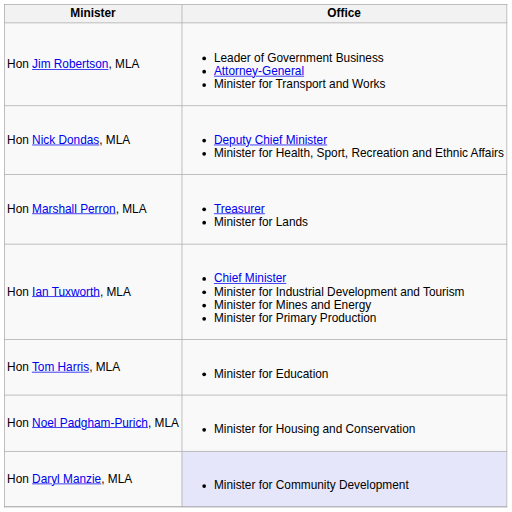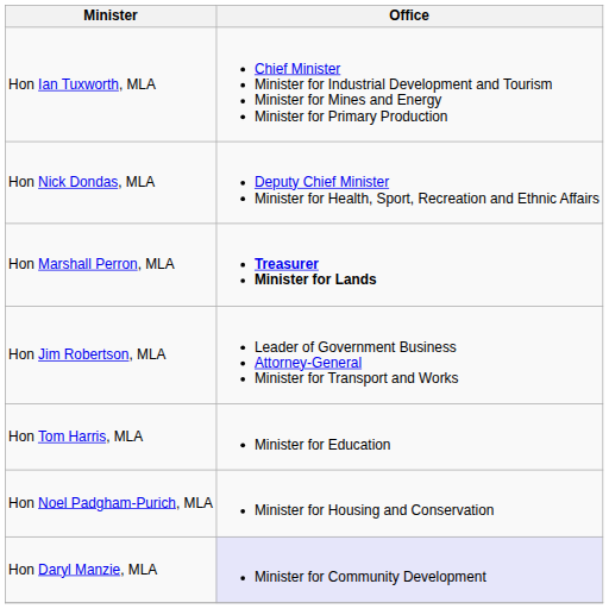rows swapped: Hon Ian Tuxworth, MLA <-> Hon Jim Robertson, MLA
Hon Marshall Perron, MLA | Office: normal -> bold
